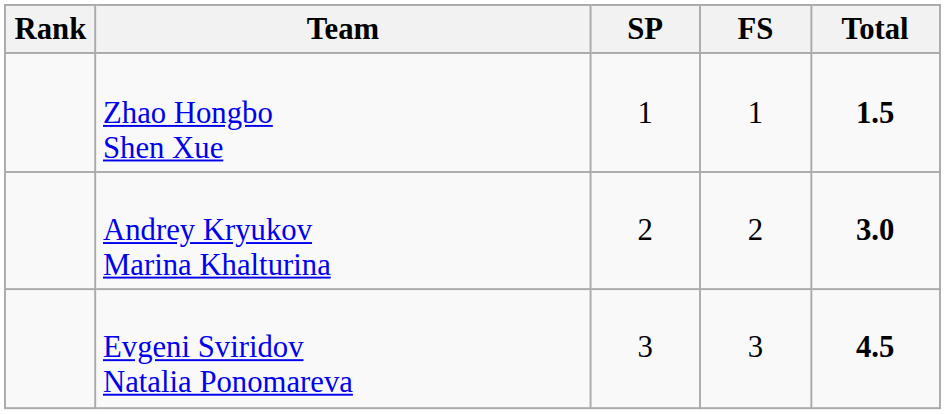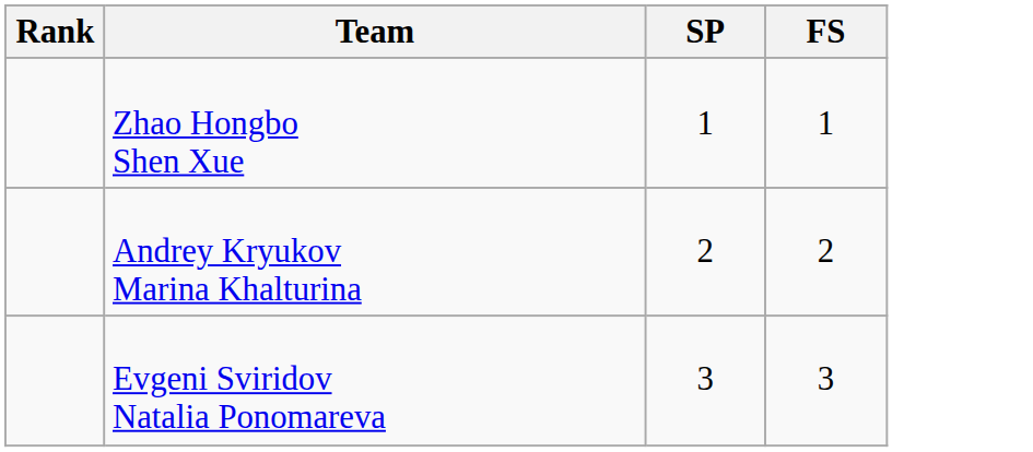- column: Total | 1.5 | 3.0 | 4.5
